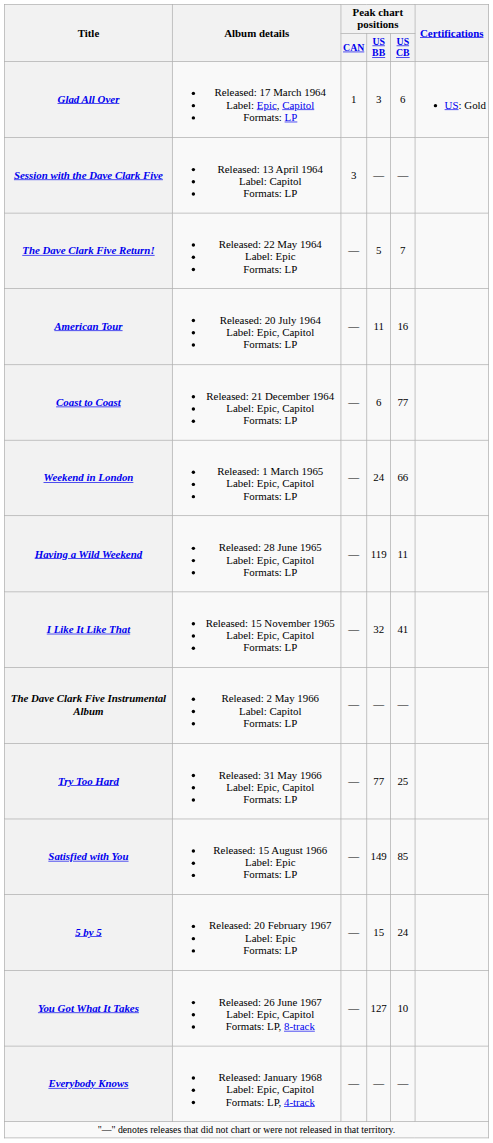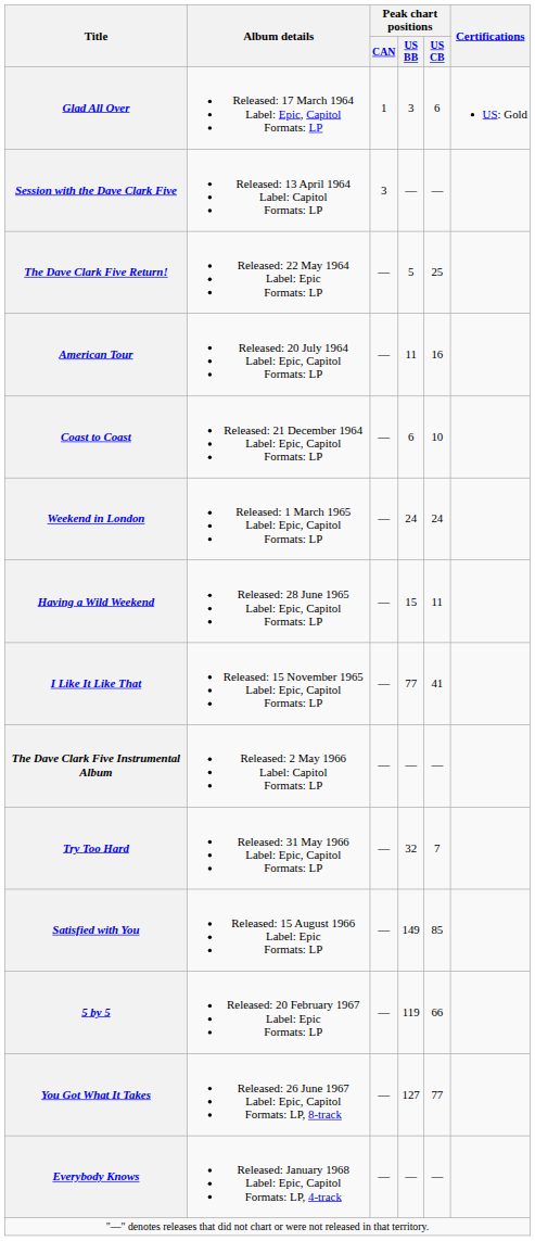The Dave Clark Five Return! | Peak chart positions / US CB: 7 -> 25
Coast to Coast | Peak chart positions / US CB: 77 -> 10
Weekend in London | Peak chart positions / US CB: 66 -> 24
Having a Wild Weekend | Peak chart positions / US BB: 119 -> 15
I Like It Like That | Peak chart positions / US BB: 32 -> 77
Try Too Hard | Peak chart positions / US BB: 77 -> 32
Try Too Hard | Peak chart positions / US CB: 25 -> 7
5 by 5 | Peak chart positions / US BB: 15 -> 119
5 by 5 | Peak chart positions / US CB: 24 -> 66
You Got What It Takes | Peak chart positions / US CB: 10 -> 77
